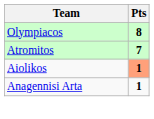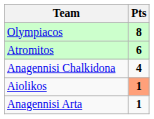Atromitos | Pts: 7 -> 6
+ row: Anagennisi Chalkidona | 4
